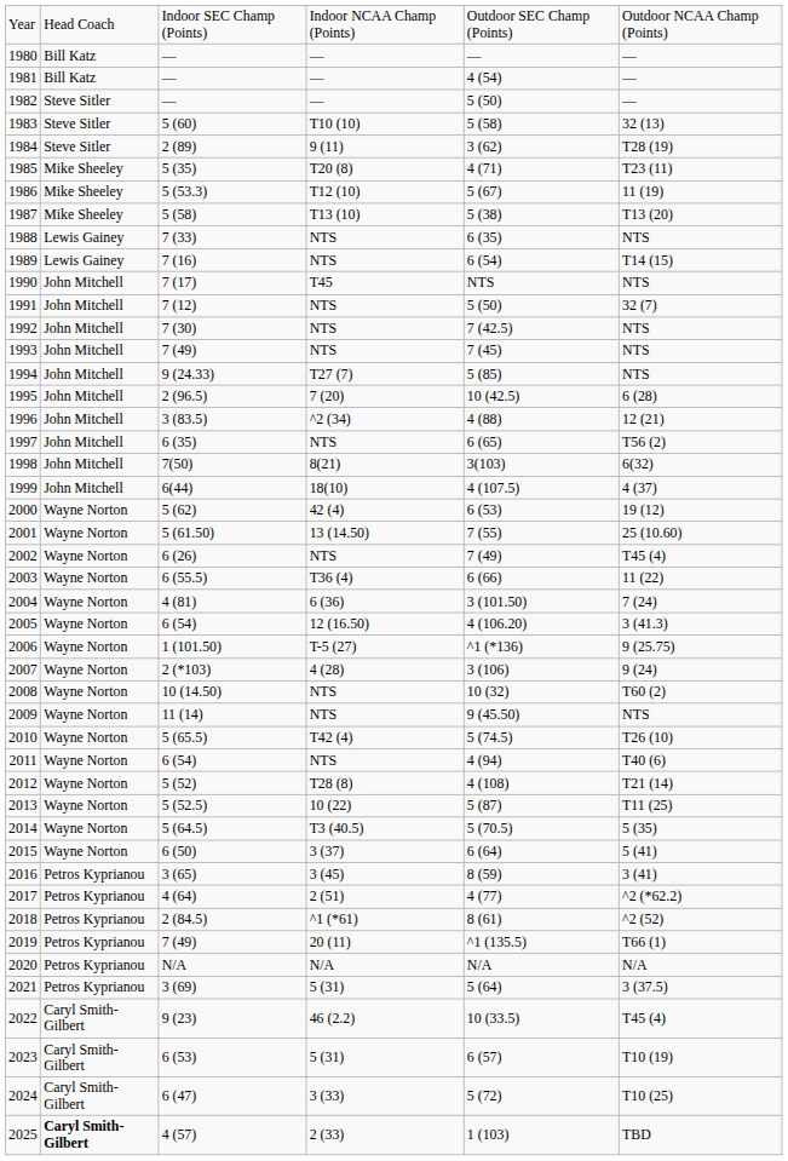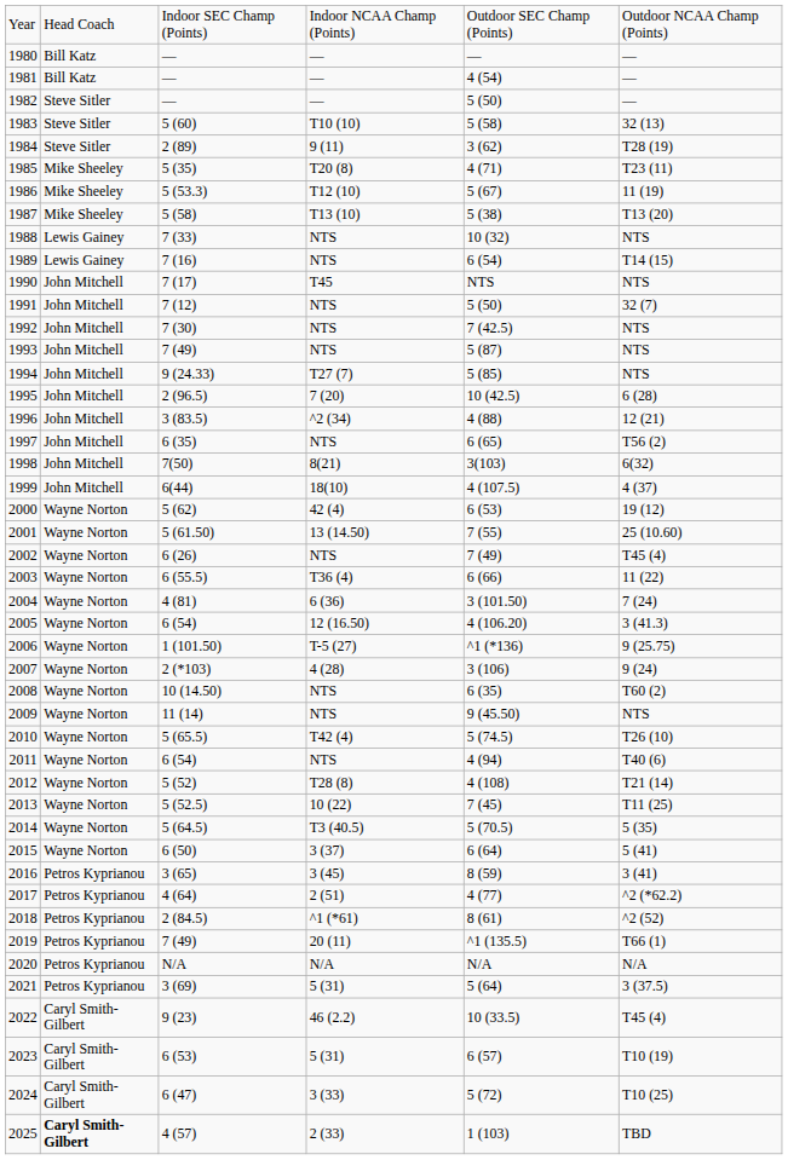1988 | column 5: 6 (35) -> 10 (32)
1993 | column 5: 7 (45) -> 5 (87)
2008 | column 5: 10 (32) -> 6 (35)
2013 | column 5: 5 (87) -> 7 (45)
